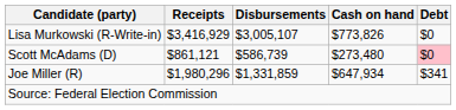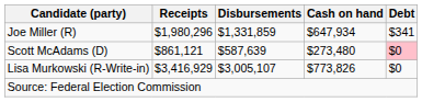rows swapped: Joe Miller (R) <-> Lisa Murkowski (R-Write-in)
Scott McAdams (D) | Disbursements: $586,739 -> $587,639
